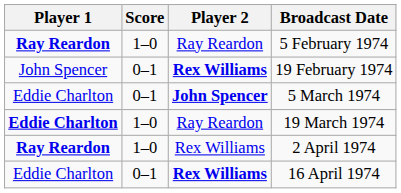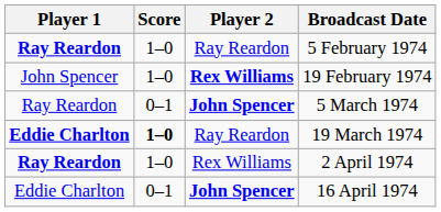19 February 1974 | Score: 0–1 -> 1–0
5 March 1974 | Player 1: Eddie Charlton -> Ray Reardon
19 March 1974 | Score: normal -> bold
16 April 1974 | Player 2: Rex Williams -> John Spencer
